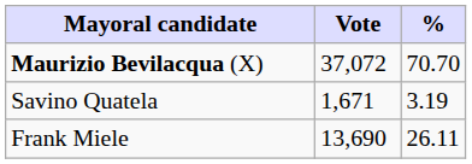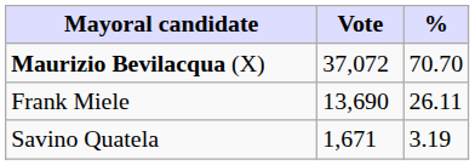rows swapped: Frank Miele <-> Savino Quatela
